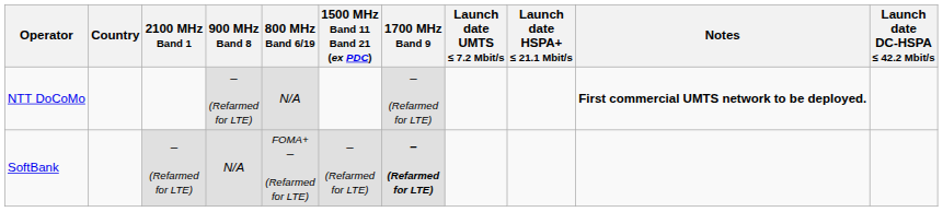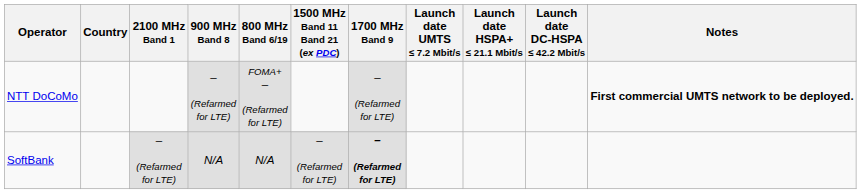columns swapped: Launch date DC-HSPA ≤ 42.2 Mbit/s <-> Notes
NTT DoCoMo | 800 MHz Band 6/19: N/A -> FOMA+ – (Refarmed for LTE)
SoftBank | 800 MHz Band 6/19: FOMA+ – (Refarmed for LTE) -> N/A
